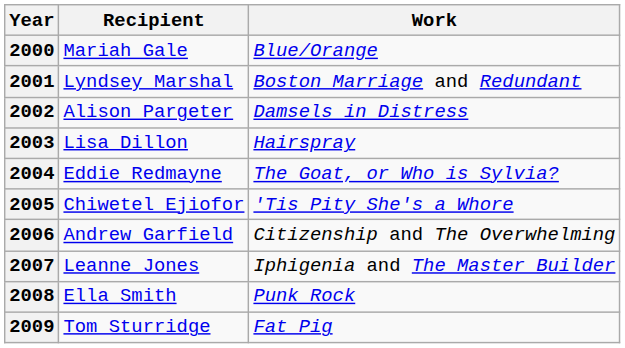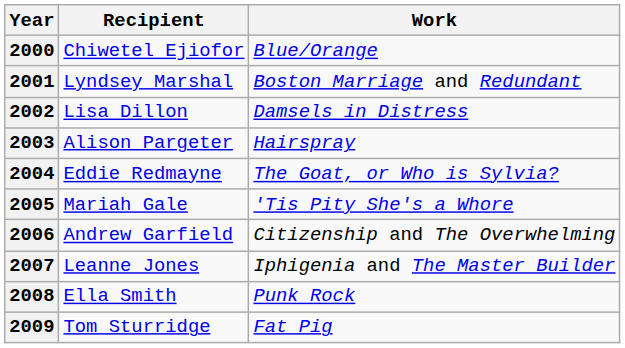2000 | Recipient: Mariah Gale -> Chiwetel Ejiofor
2002 | Recipient: Alison Pargeter -> Lisa Dillon
2003 | Recipient: Lisa Dillon -> Alison Pargeter
2005 | Recipient: Chiwetel Ejiofor -> Mariah Gale
